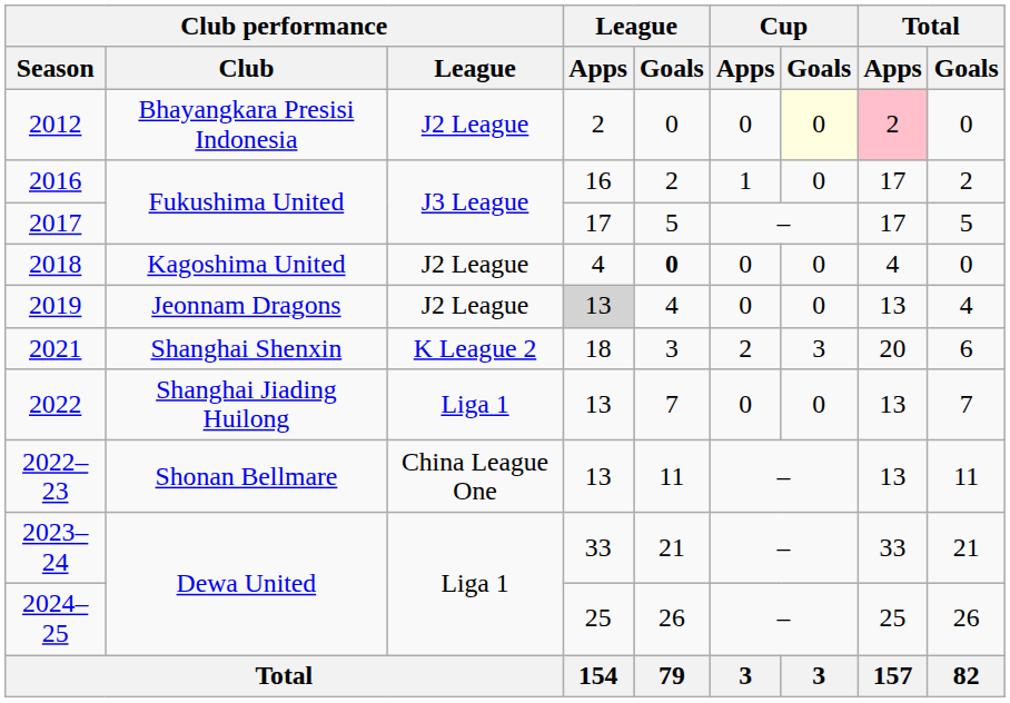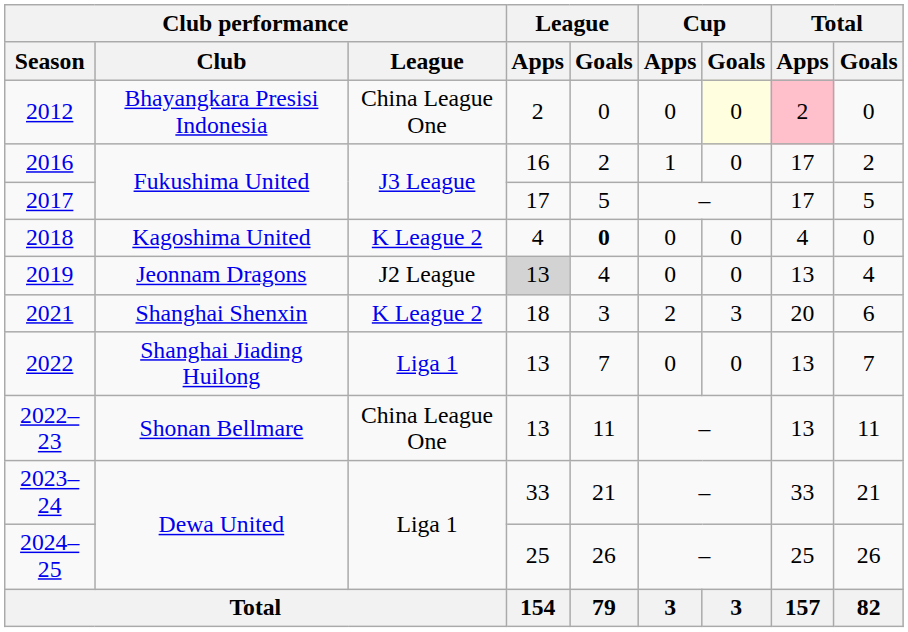2012 | Club performance / League: J2 League -> China League One
2018 | Club performance / League: J2 League -> K League 2
